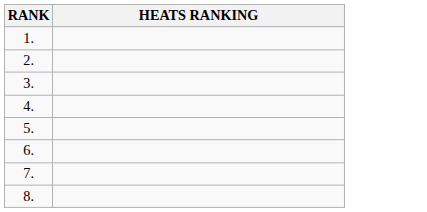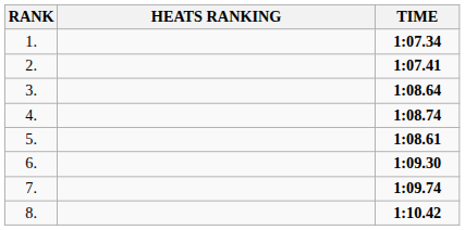+ column: TIME | 1:07.34 | 1:07.41 | 1:08.64 | 1:08.74 | 1:08.61 | 1:09.30 | 1:09.74 | 1:10.42
